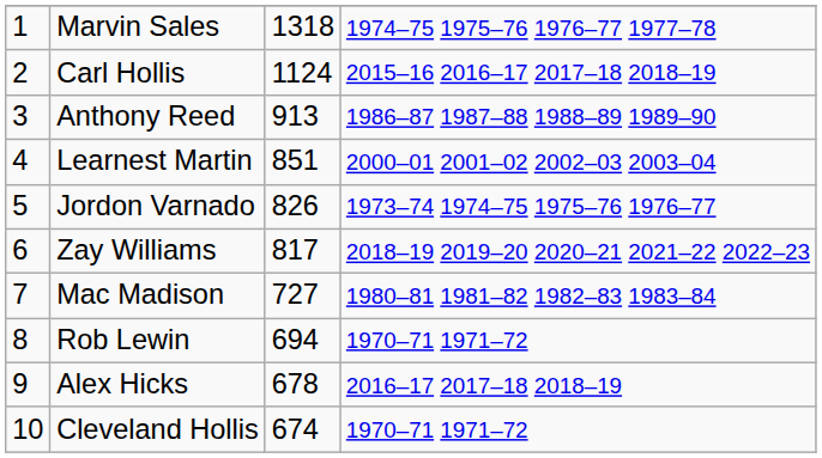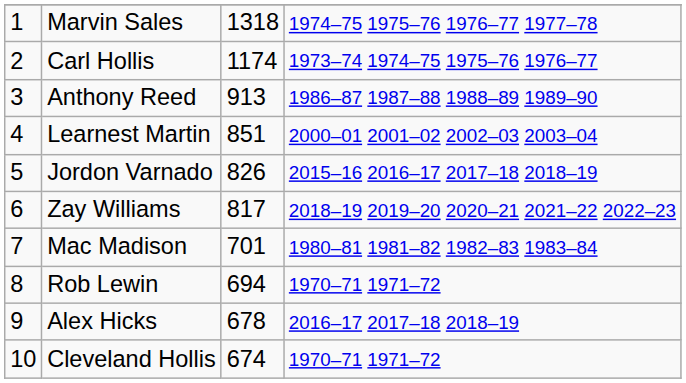Carl Hollis | column 3: 1124 -> 1174
Carl Hollis | column 4: 2015–16 2016–17 2017–18 2018–19 -> 1973–74 1974–75 1975–76 1976–77
Jordon Varnado | column 4: 1973–74 1974–75 1975–76 1976–77 -> 2015–16 2016–17 2017–18 2018–19
Mac Madison | column 3: 727 -> 701
